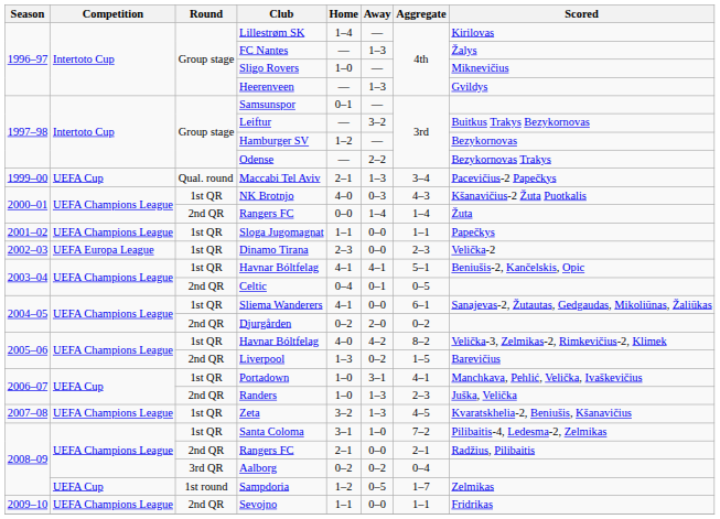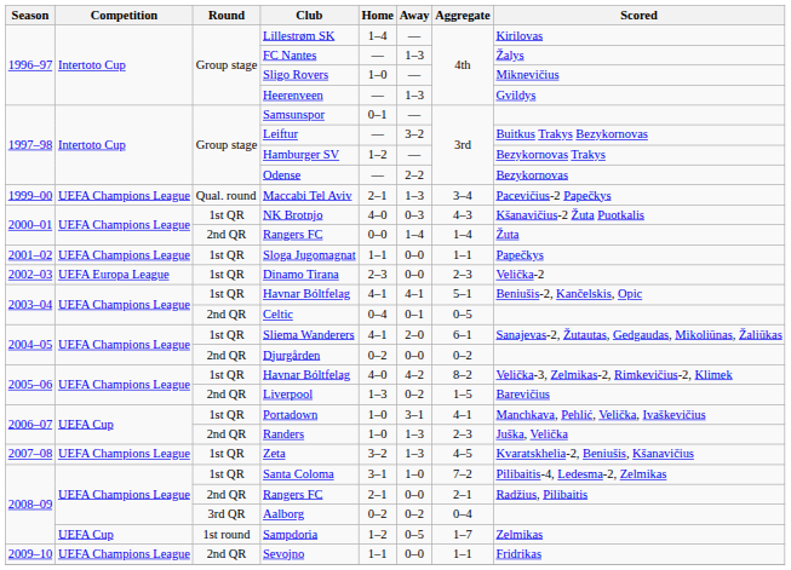Hamburger SV | Scored: Bezykornovas -> Bezykornovas Trakys
Odense | Scored: Bezykornovas Trakys -> Bezykornovas
Maccabi Tel Aviv | Competition: UEFA Cup -> UEFA Champions League
Sliema Wanderers | Away: 0–0 -> 2–0
Djurgården | Away: 2–0 -> 0–0
